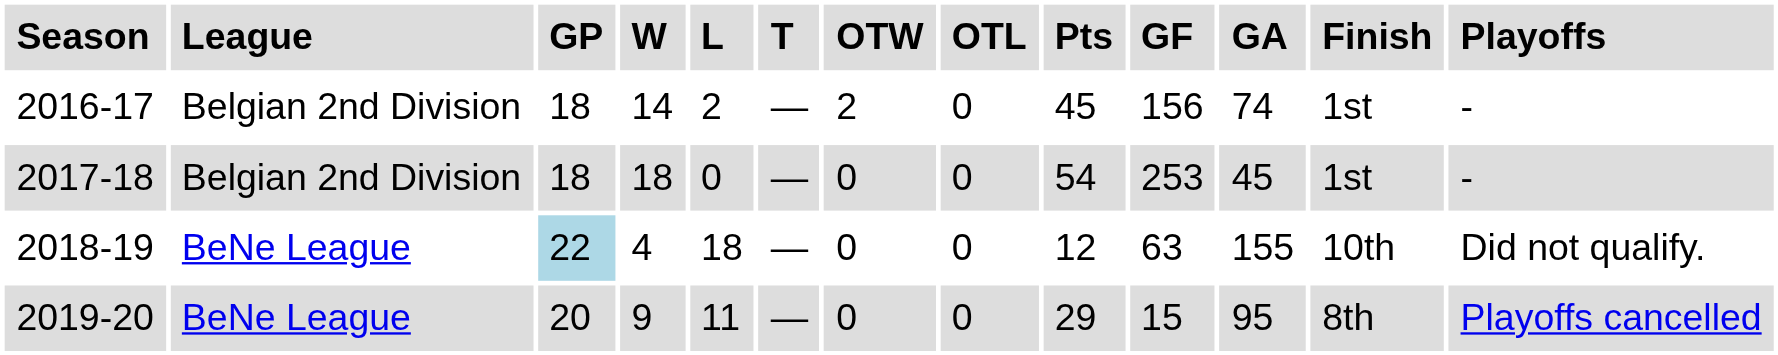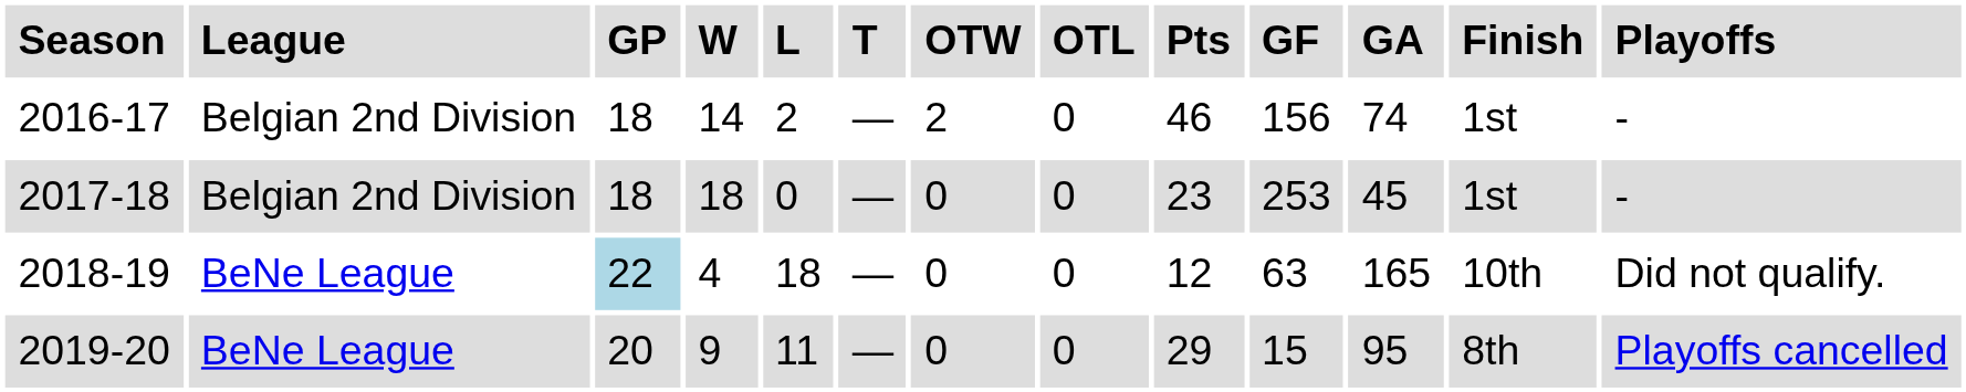2016-17 | Pts: 45 -> 46
2017-18 | Pts: 54 -> 23
2018-19 | GA: 155 -> 165
